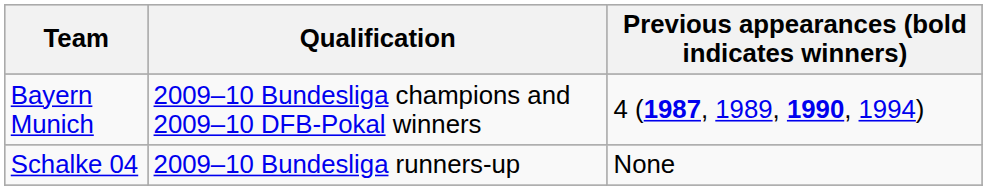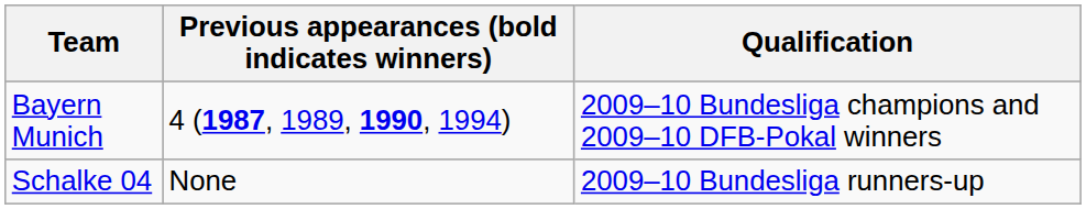columns swapped: Qualification <-> Previous appearances (bold indicates winners)
